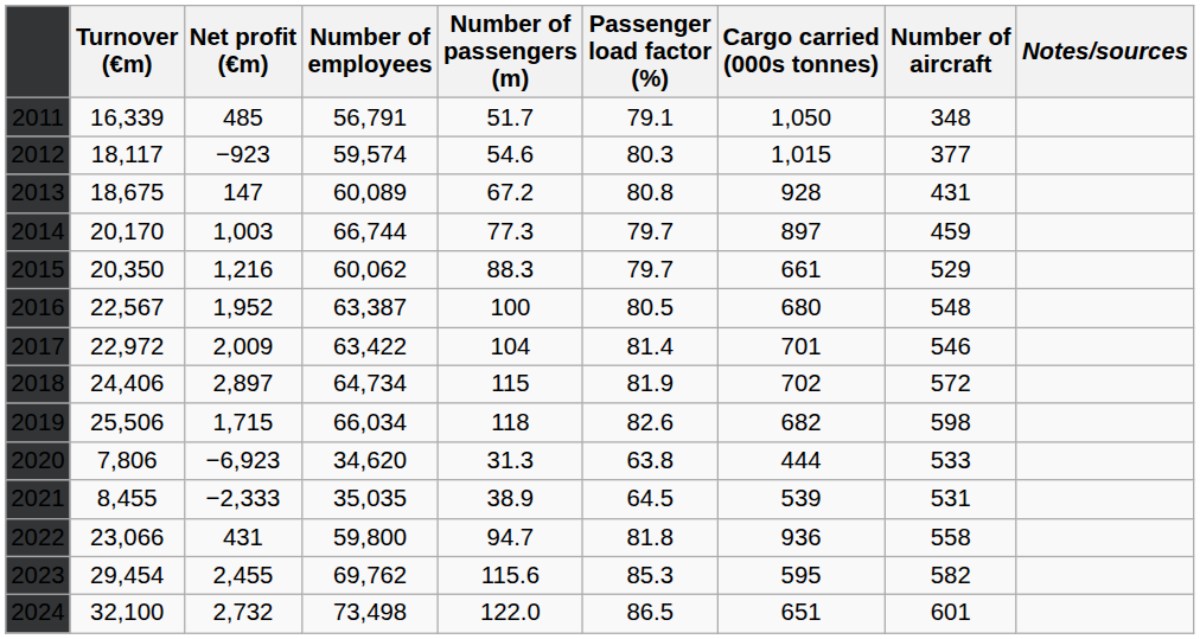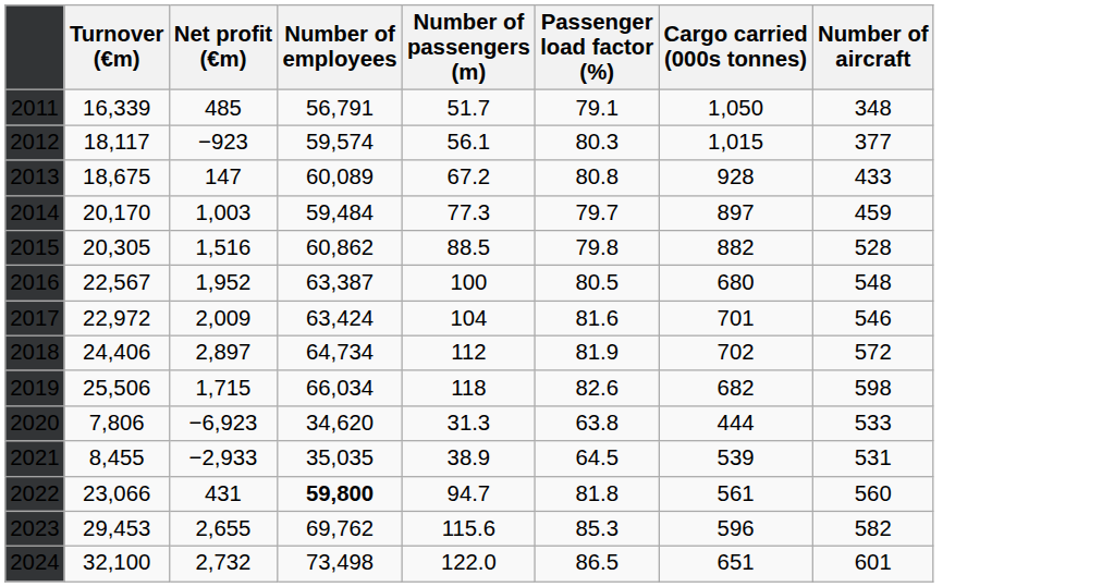- column: Notes/sources
2012 | Number of passengers (m): 54.6 -> 56.1
2013 | Number of aircraft: 431 -> 433
2014 | Number of employees: 66,744 -> 59,484
2015 | Turnover (€m): 20,350 -> 20,305
2015 | Net profit (€m): 1,216 -> 1,516
2015 | Number of employees: 60,062 -> 60,862
2015 | Number of passengers (m): 88.3 -> 88.5
2015 | Passenger load factor (%): 79.7 -> 79.8
2015 | Cargo carried (000s tonnes): 661 -> 882
2015 | Number of aircraft: 529 -> 528
2017 | Number of employees: 63,422 -> 63,424
2017 | Passenger load factor (%): 81.4 -> 81.6
2018 | Number of passengers (m): 115 -> 112
2021 | Net profit (€m): −2,333 -> −2,933
2022 | Number of employees: normal -> bold
2022 | Cargo carried (000s tonnes): 936 -> 561
2022 | Number of aircraft: 558 -> 560
2023 | Turnover (€m): 29,454 -> 29,453
2023 | Net profit (€m): 2,455 -> 2,655
2023 | Cargo carried (000s tonnes): 595 -> 596
